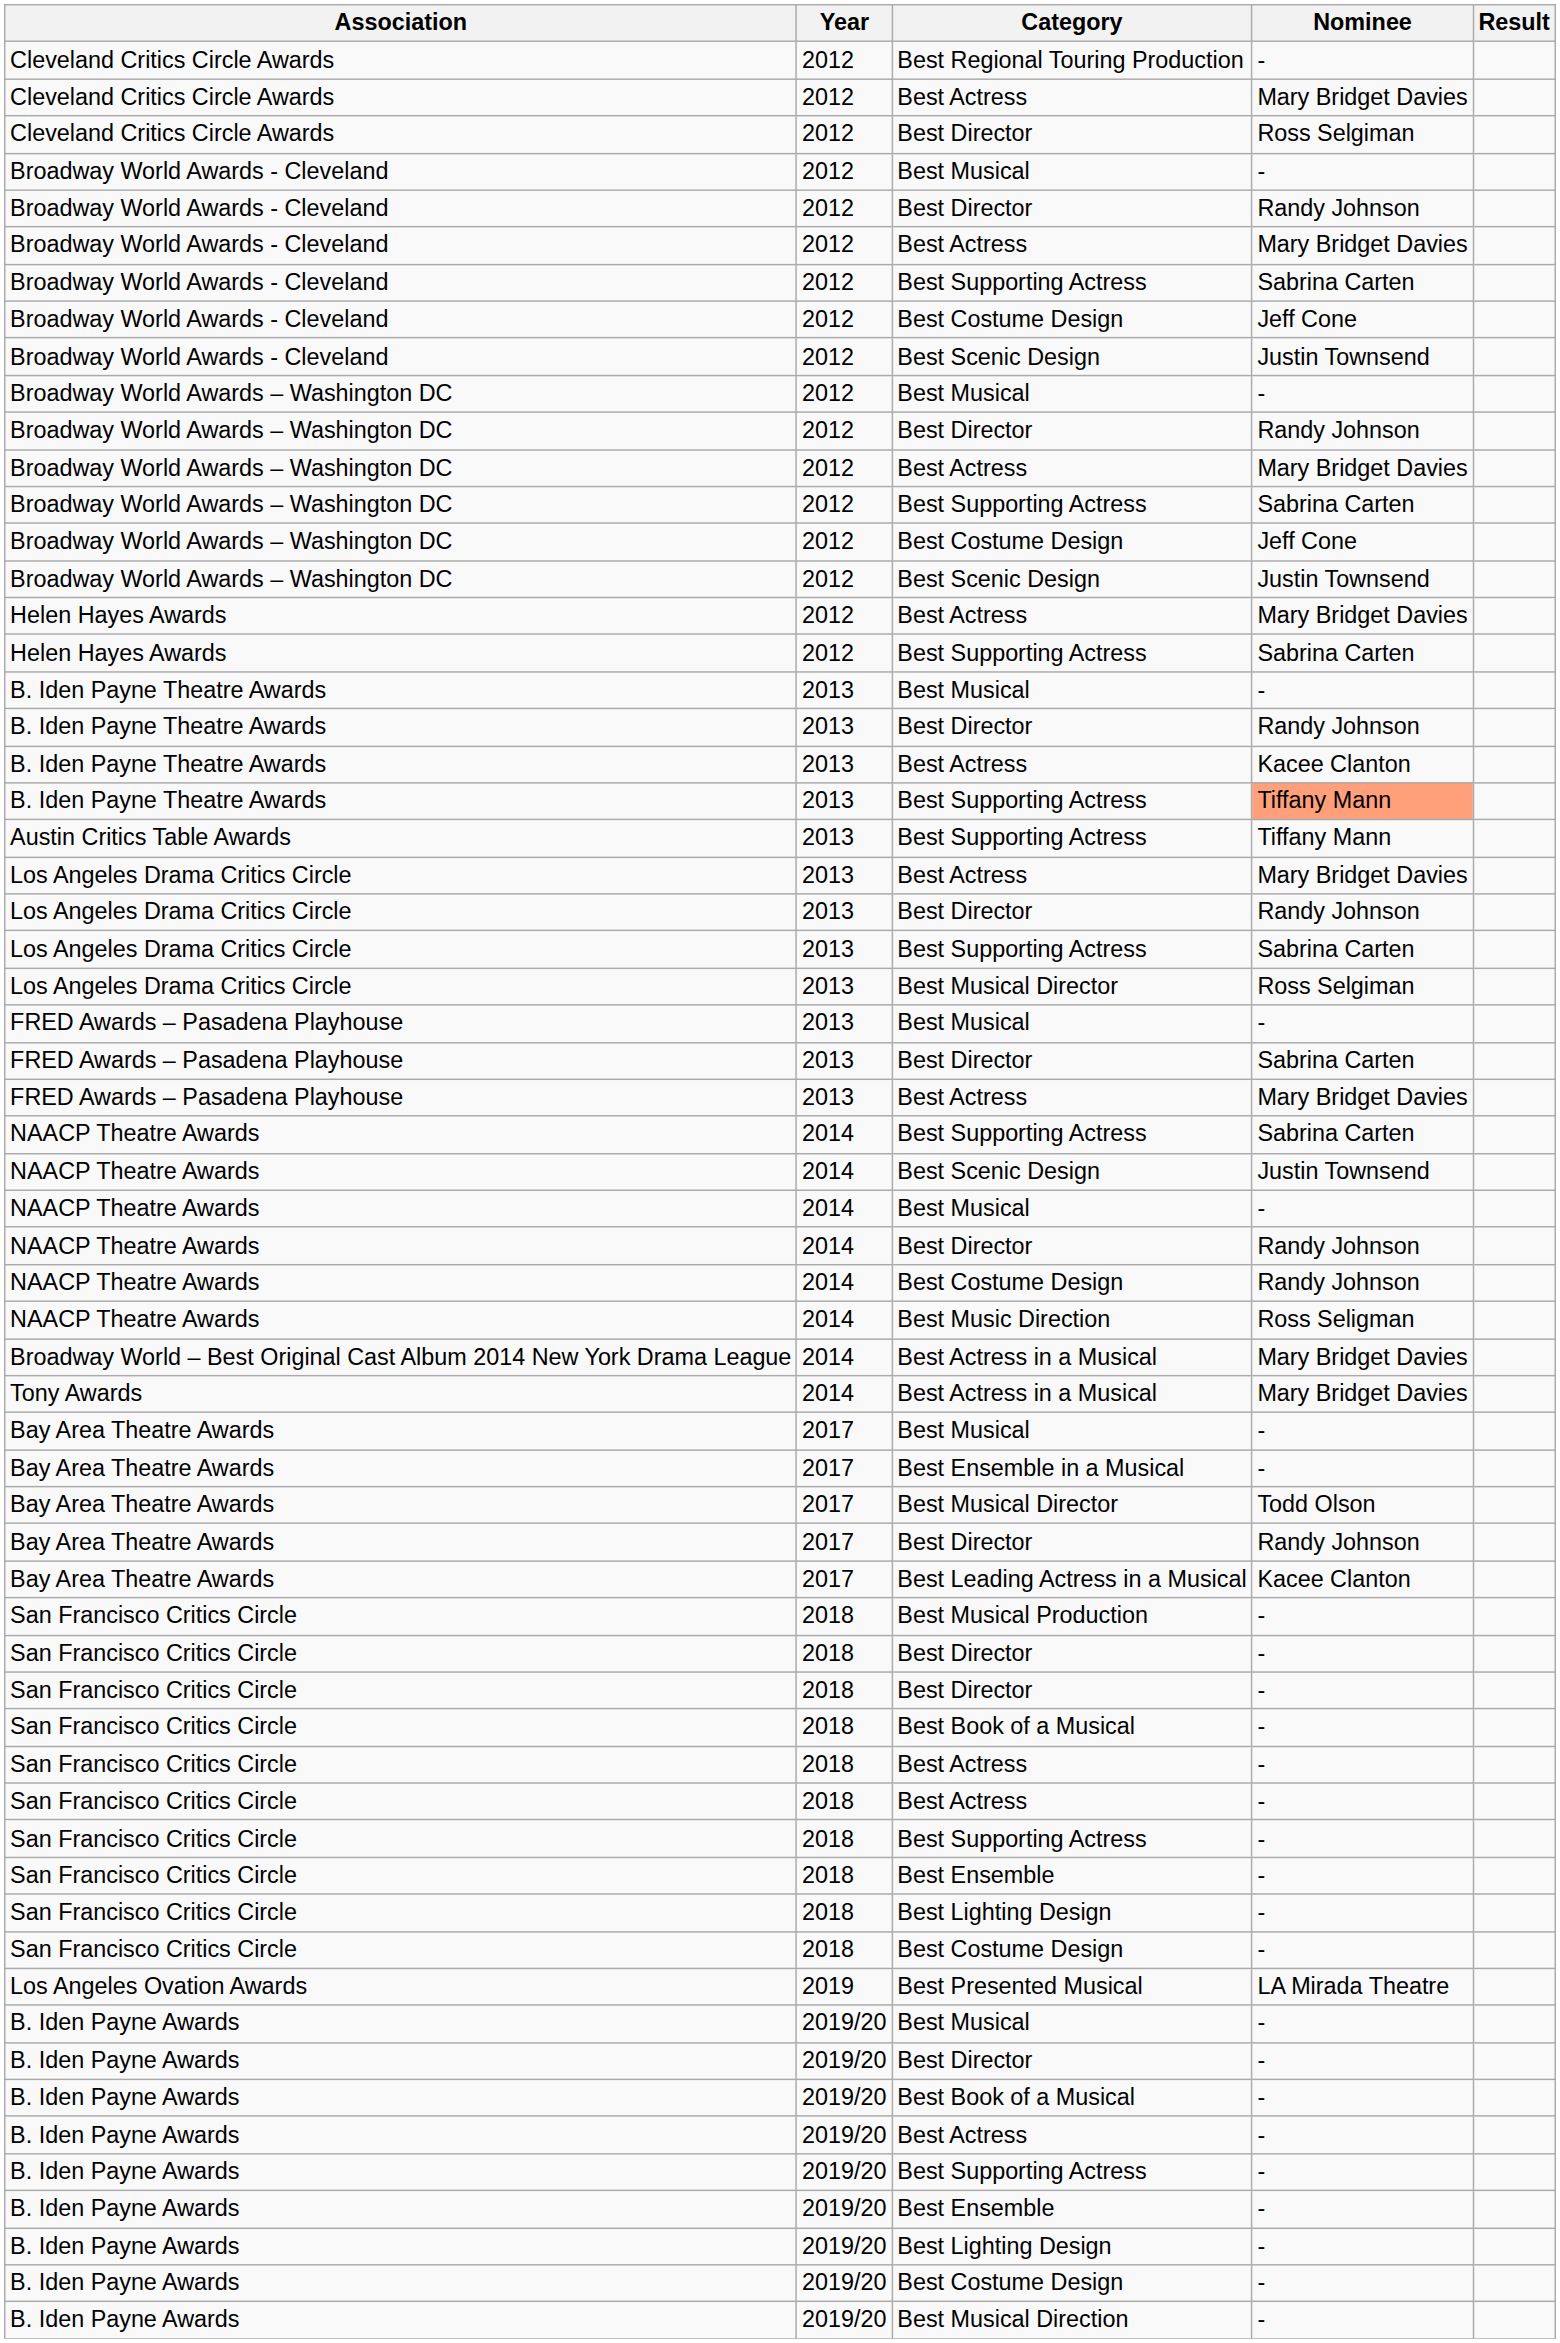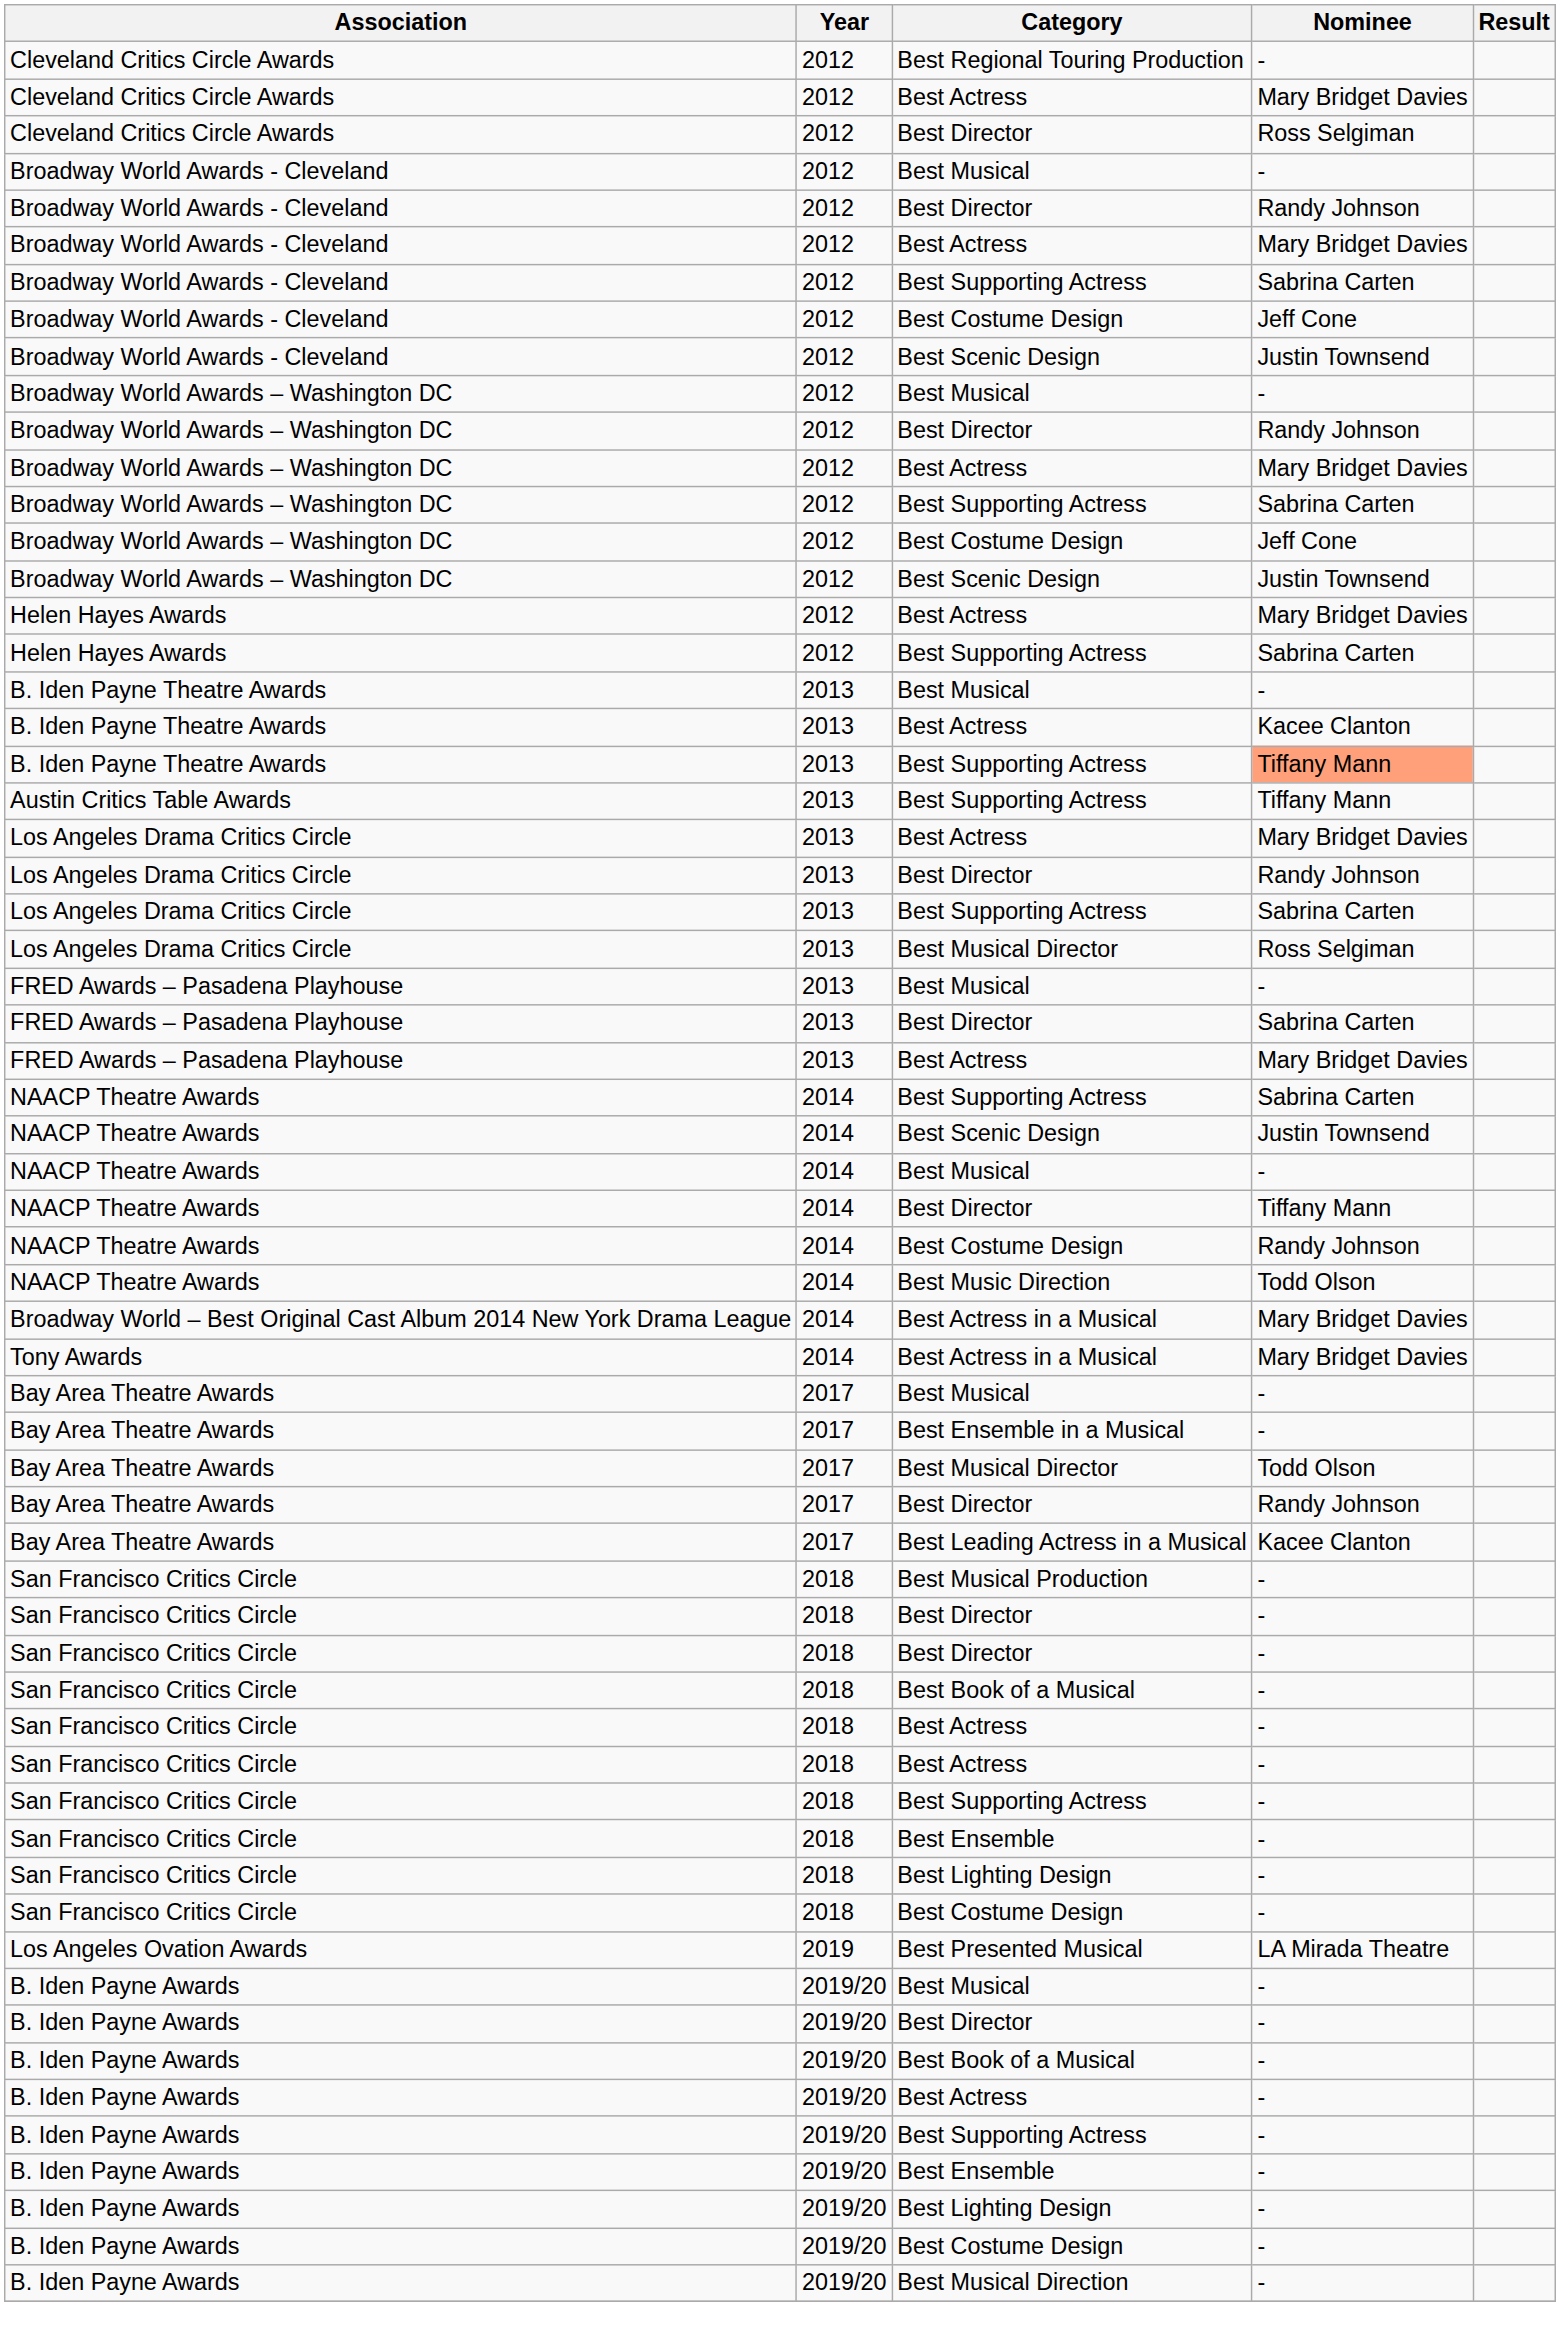- row: B. Iden Payne Theatre Awards | 2013 | Best Director | Randy Johnson
NAACP Theatre Awards / Best Director | Nominee: Randy Johnson -> Tiffany Mann
Best Music Direction | Nominee: Ross Seligman -> Todd Olson
